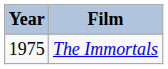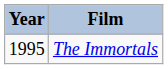The Immortals | Year: 1975 -> 1995
